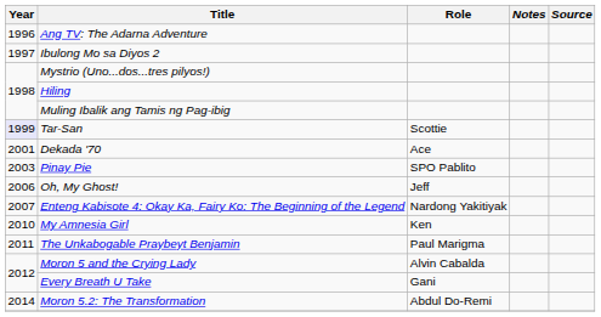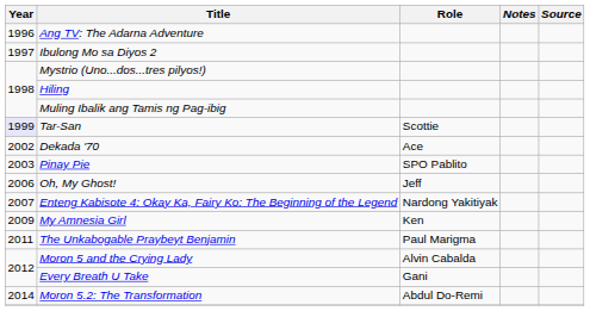Dekada '70 | Year: 2001 -> 2002
My Amnesia Girl | Year: 2010 -> 2009
